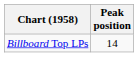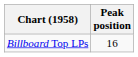Billboard Top LPs | Peak position: 14 -> 16
